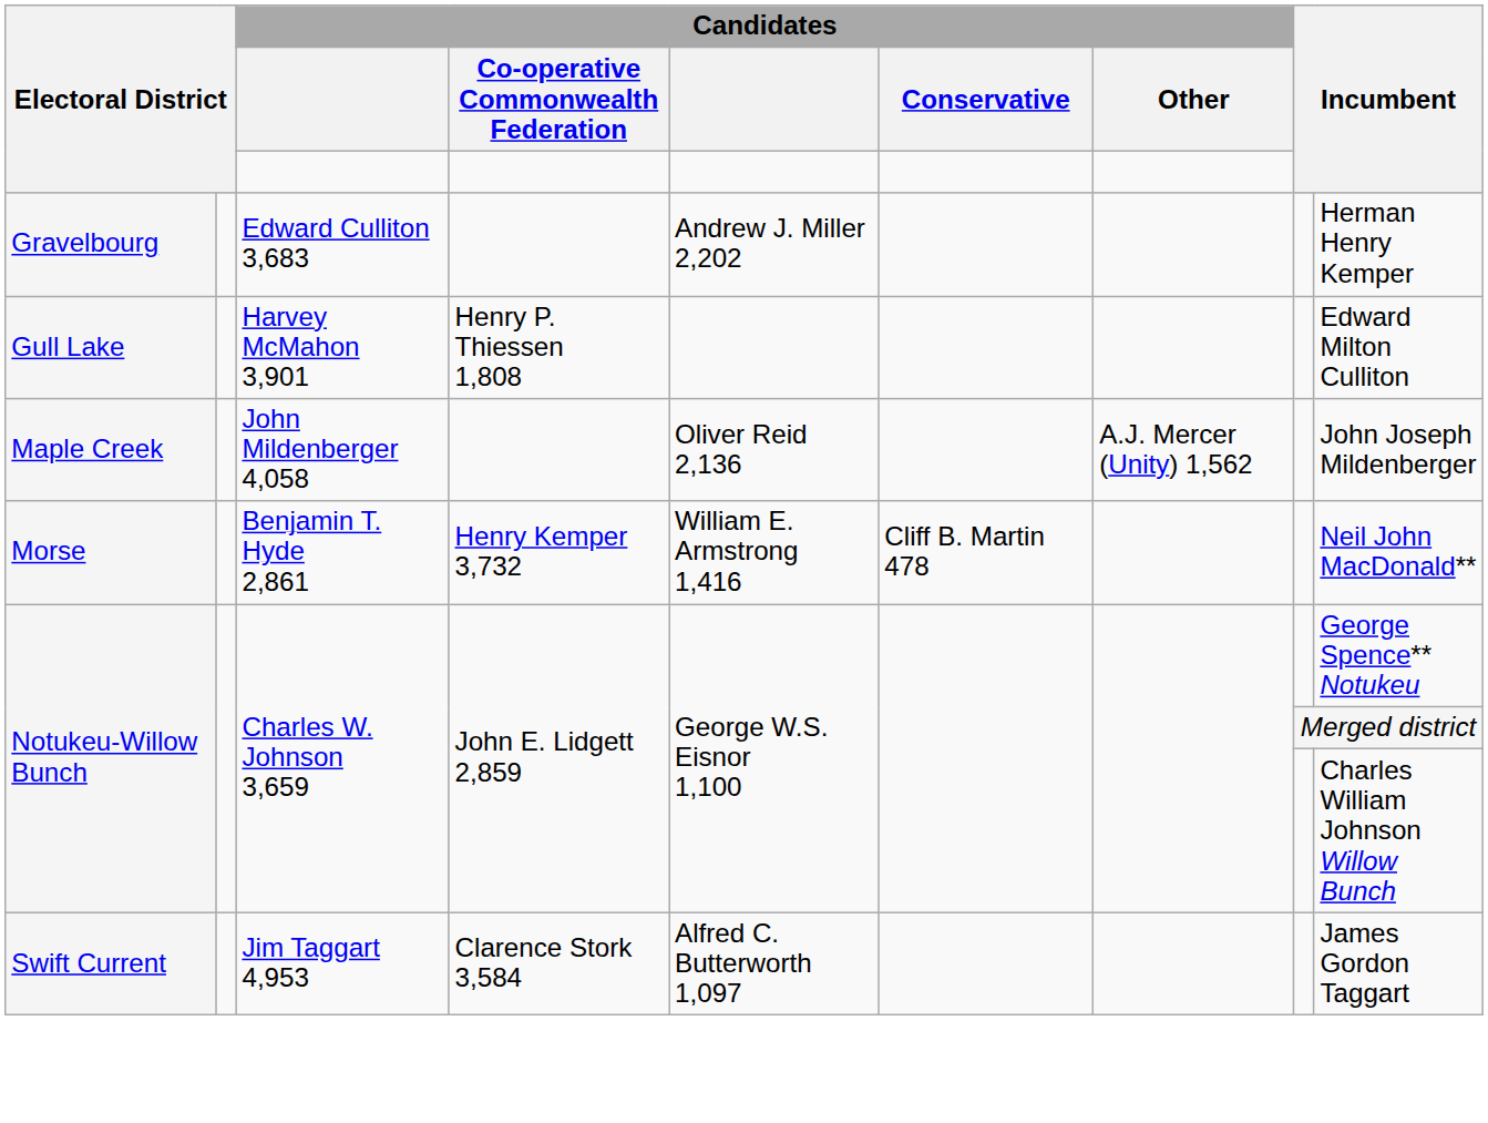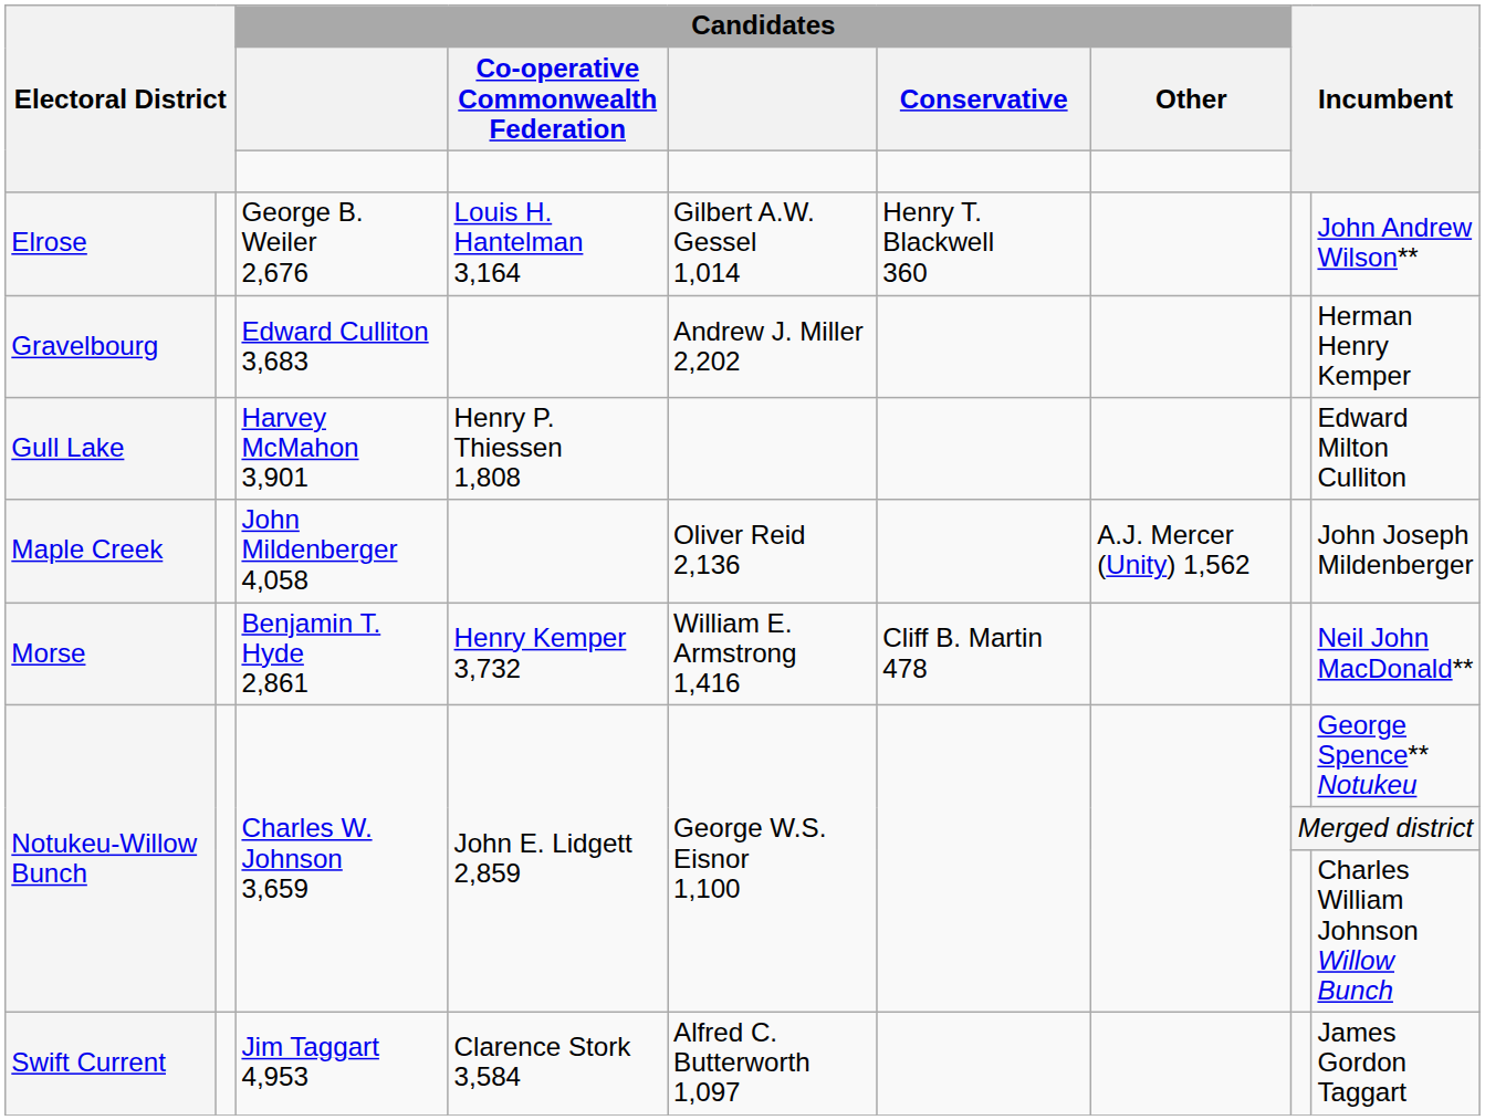+ row: Elrose | George B. Weiler 2,676 | Louis H. Hantelman 3,164 | Gilbert A.W. Gessel 1,014 | Henry T. Blackwell 360 | John Andrew Wilson**
